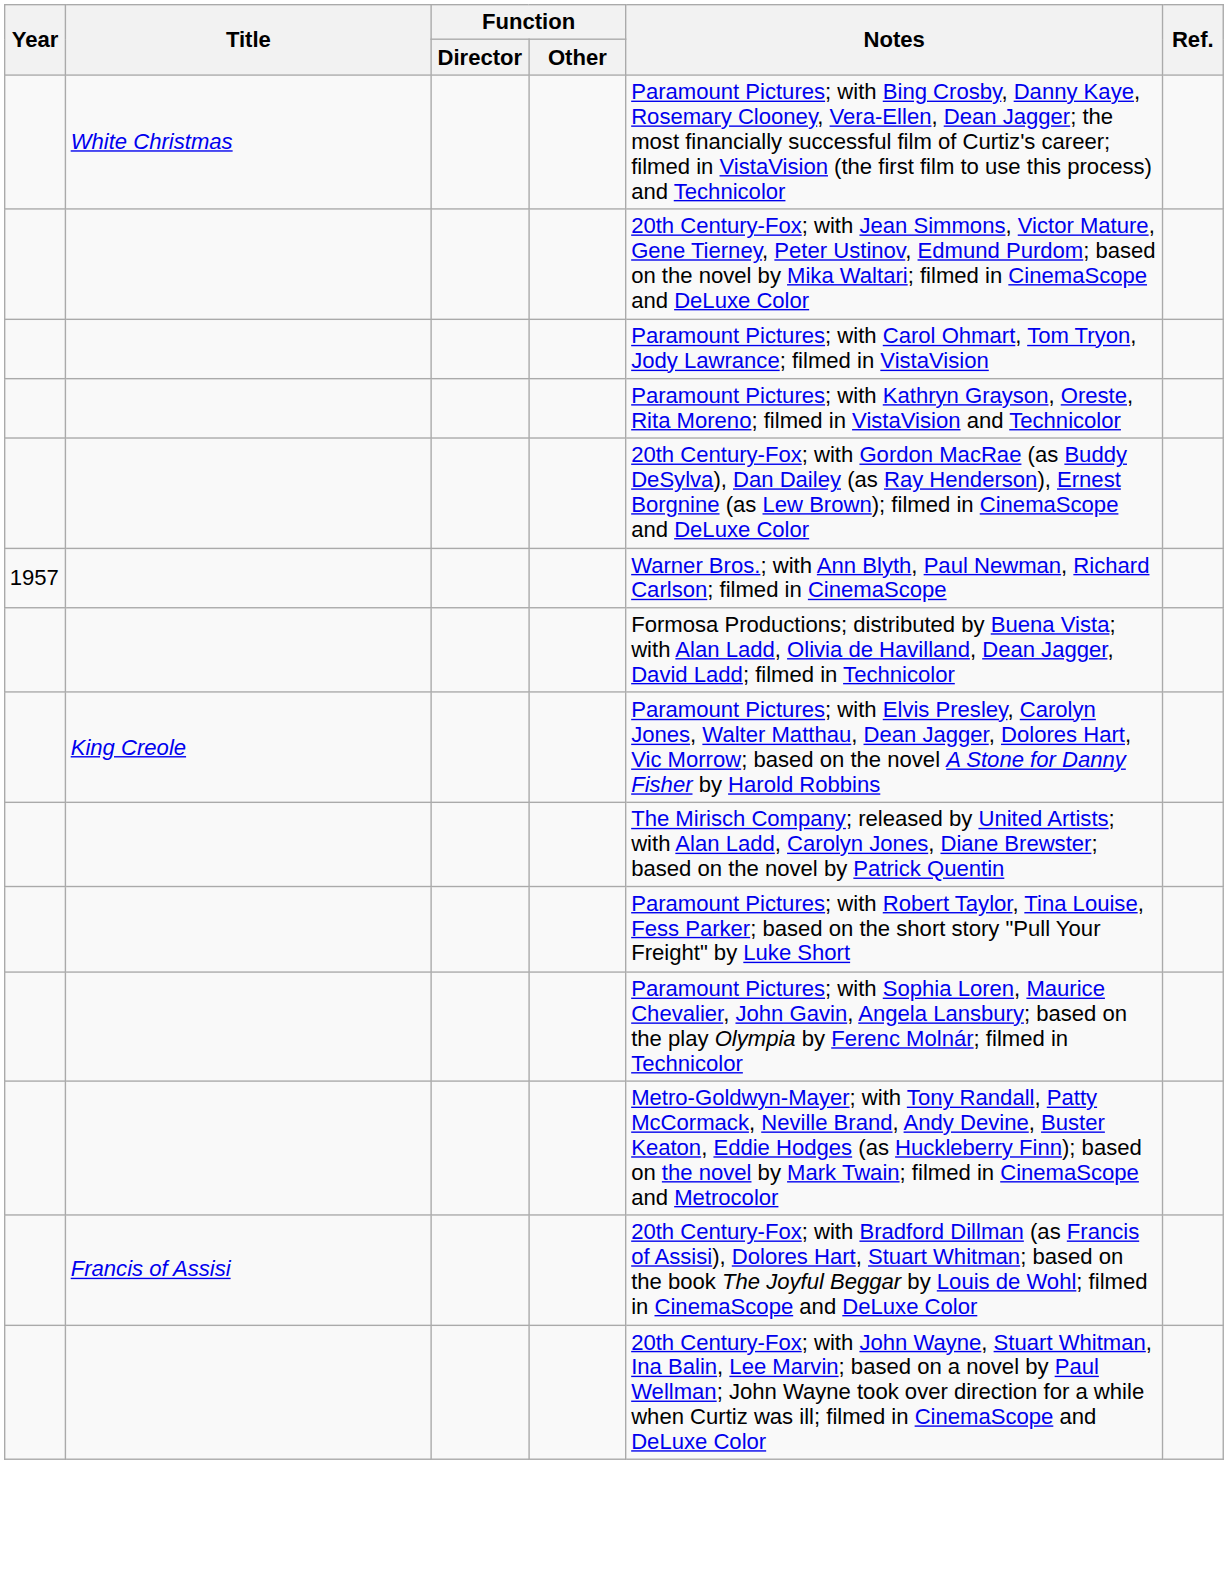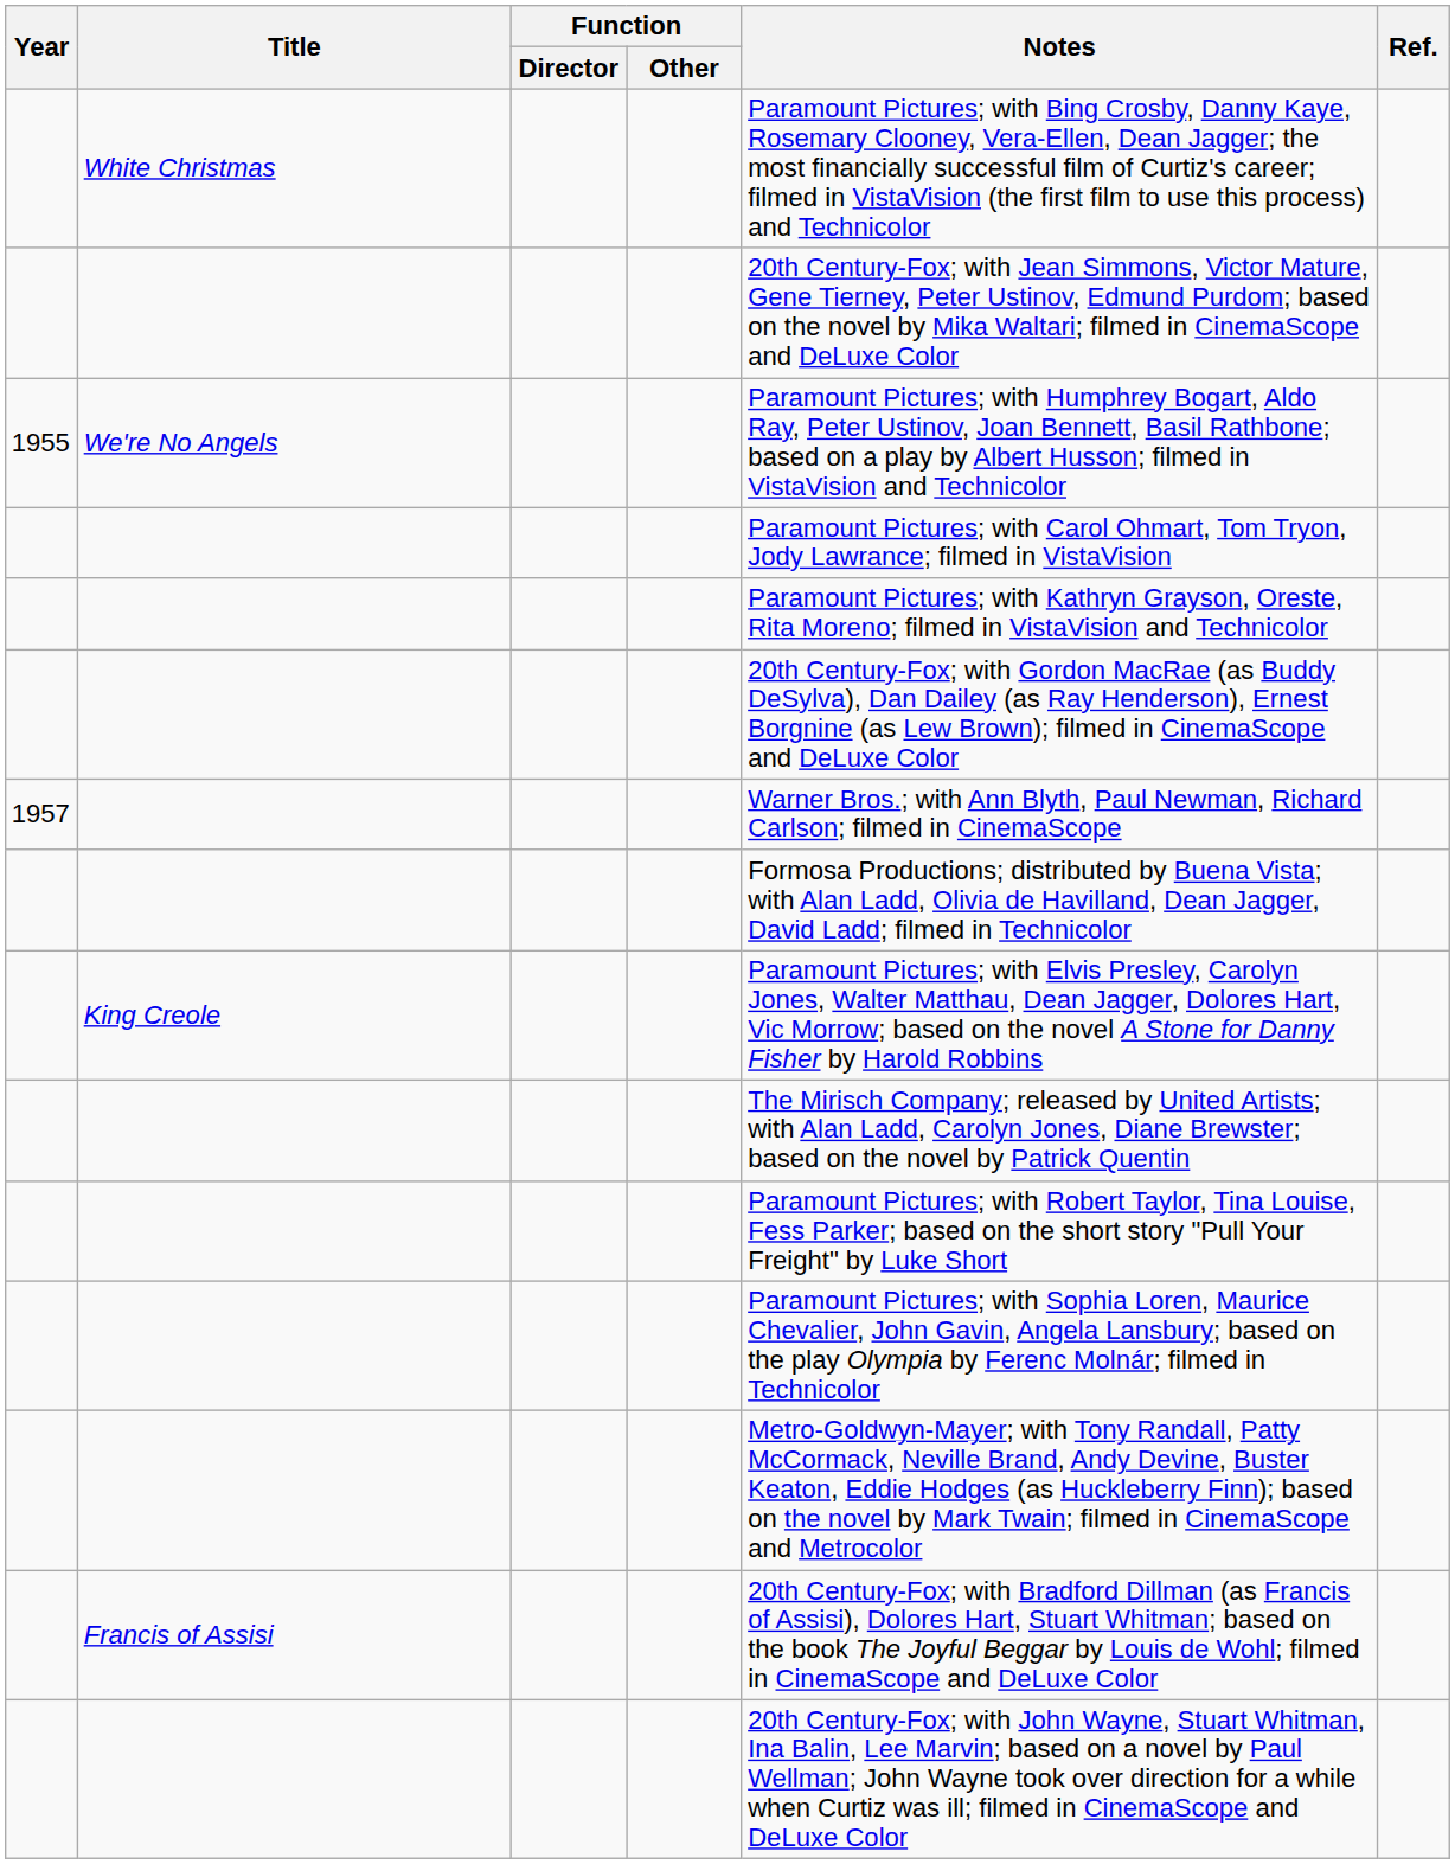+ row: 1955 | We're No Angels | Paramount Pictures; with Humphrey Bogart, Aldo Ray, Peter Ustinov, Joan Bennett, Basil Rathbone; based on a play by Albert Husson; filmed in VistaVision and Technicolor
